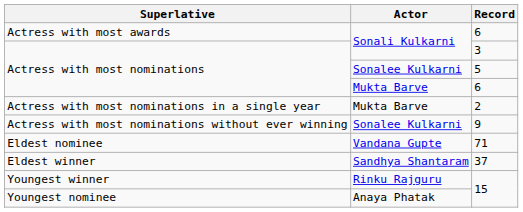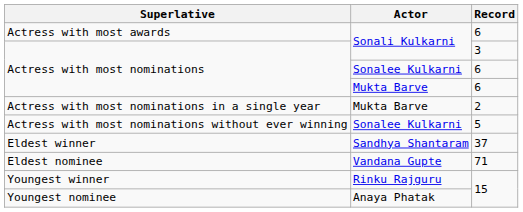Actress with most nominations / Sonalee Kulkarni | Record: 5 -> 6
Actress with most nominations without ever winning | Record: 9 -> 5
rows swapped: Eldest winner <-> Eldest nominee
